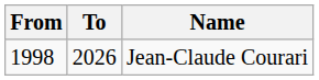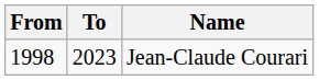Jean-Claude Courari | To: 2026 -> 2023
